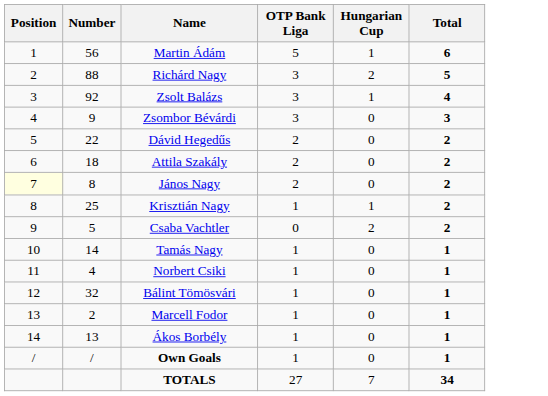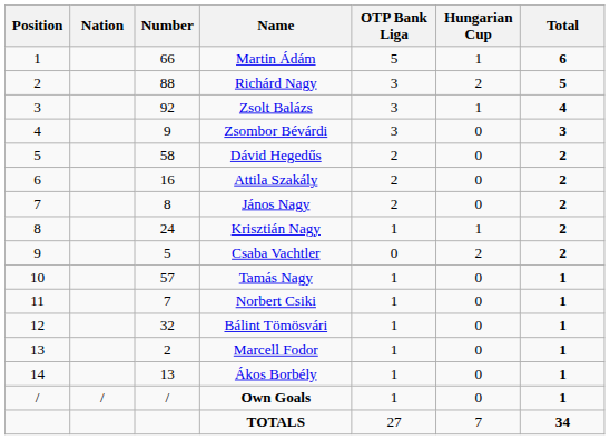+ column: Nation | /
Martin Ádám | Number: 56 -> 66
Dávid Hegedűs | Number: 22 -> 58
Attila Szakály | Number: 18 -> 16
János Nagy | Position: lightyellow background -> no background
Krisztián Nagy | Number: 25 -> 24
Tamás Nagy | Number: 14 -> 57
Norbert Csiki | Number: 4 -> 7
